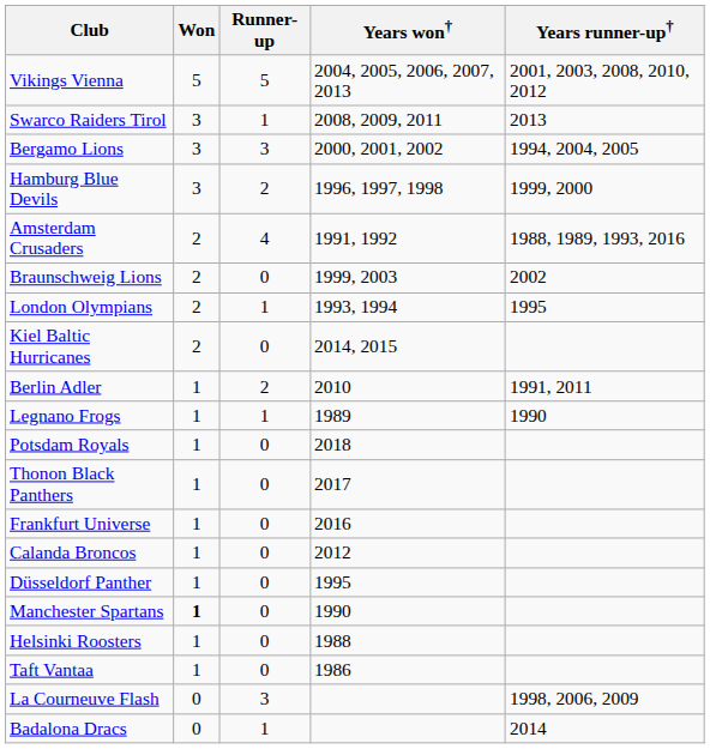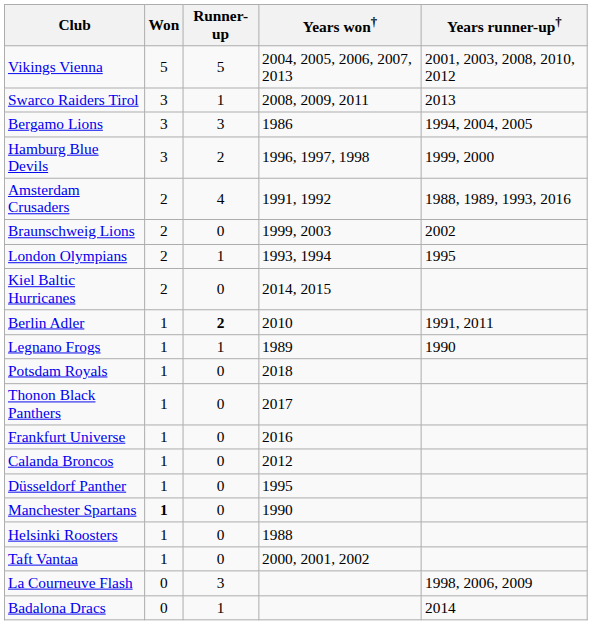Bergamo Lions | Years won†: 2000, 2001, 2002 -> 1986
Berlin Adler | Runner-up: normal -> bold
Taft Vantaa | Years won†: 1986 -> 2000, 2001, 2002
